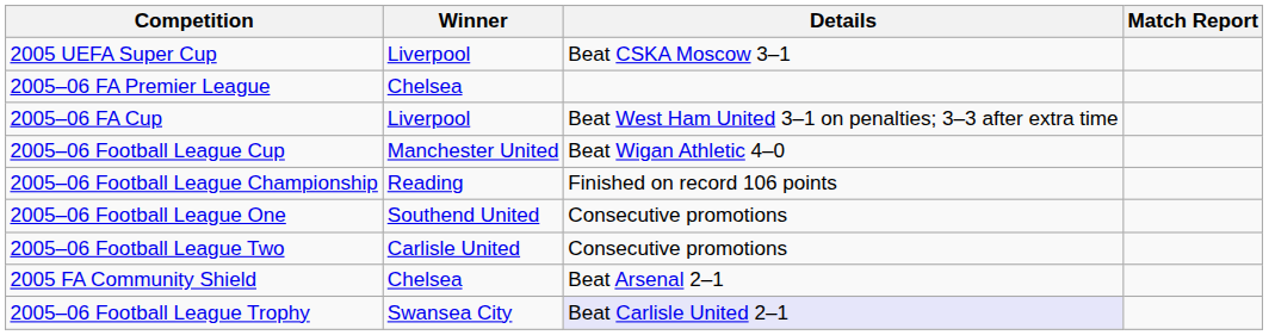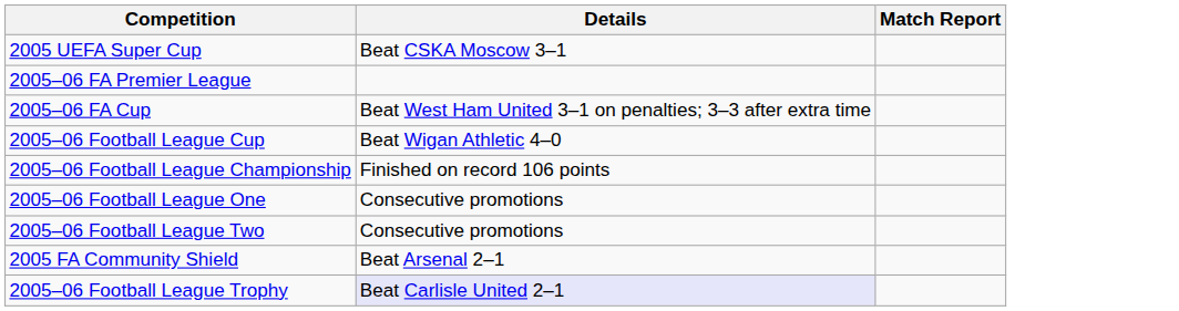- column: Winner | Liverpool | Chelsea | Liverpool | Manchester United | Reading | Southend United | Carlisle United | Chelsea | Swansea City
